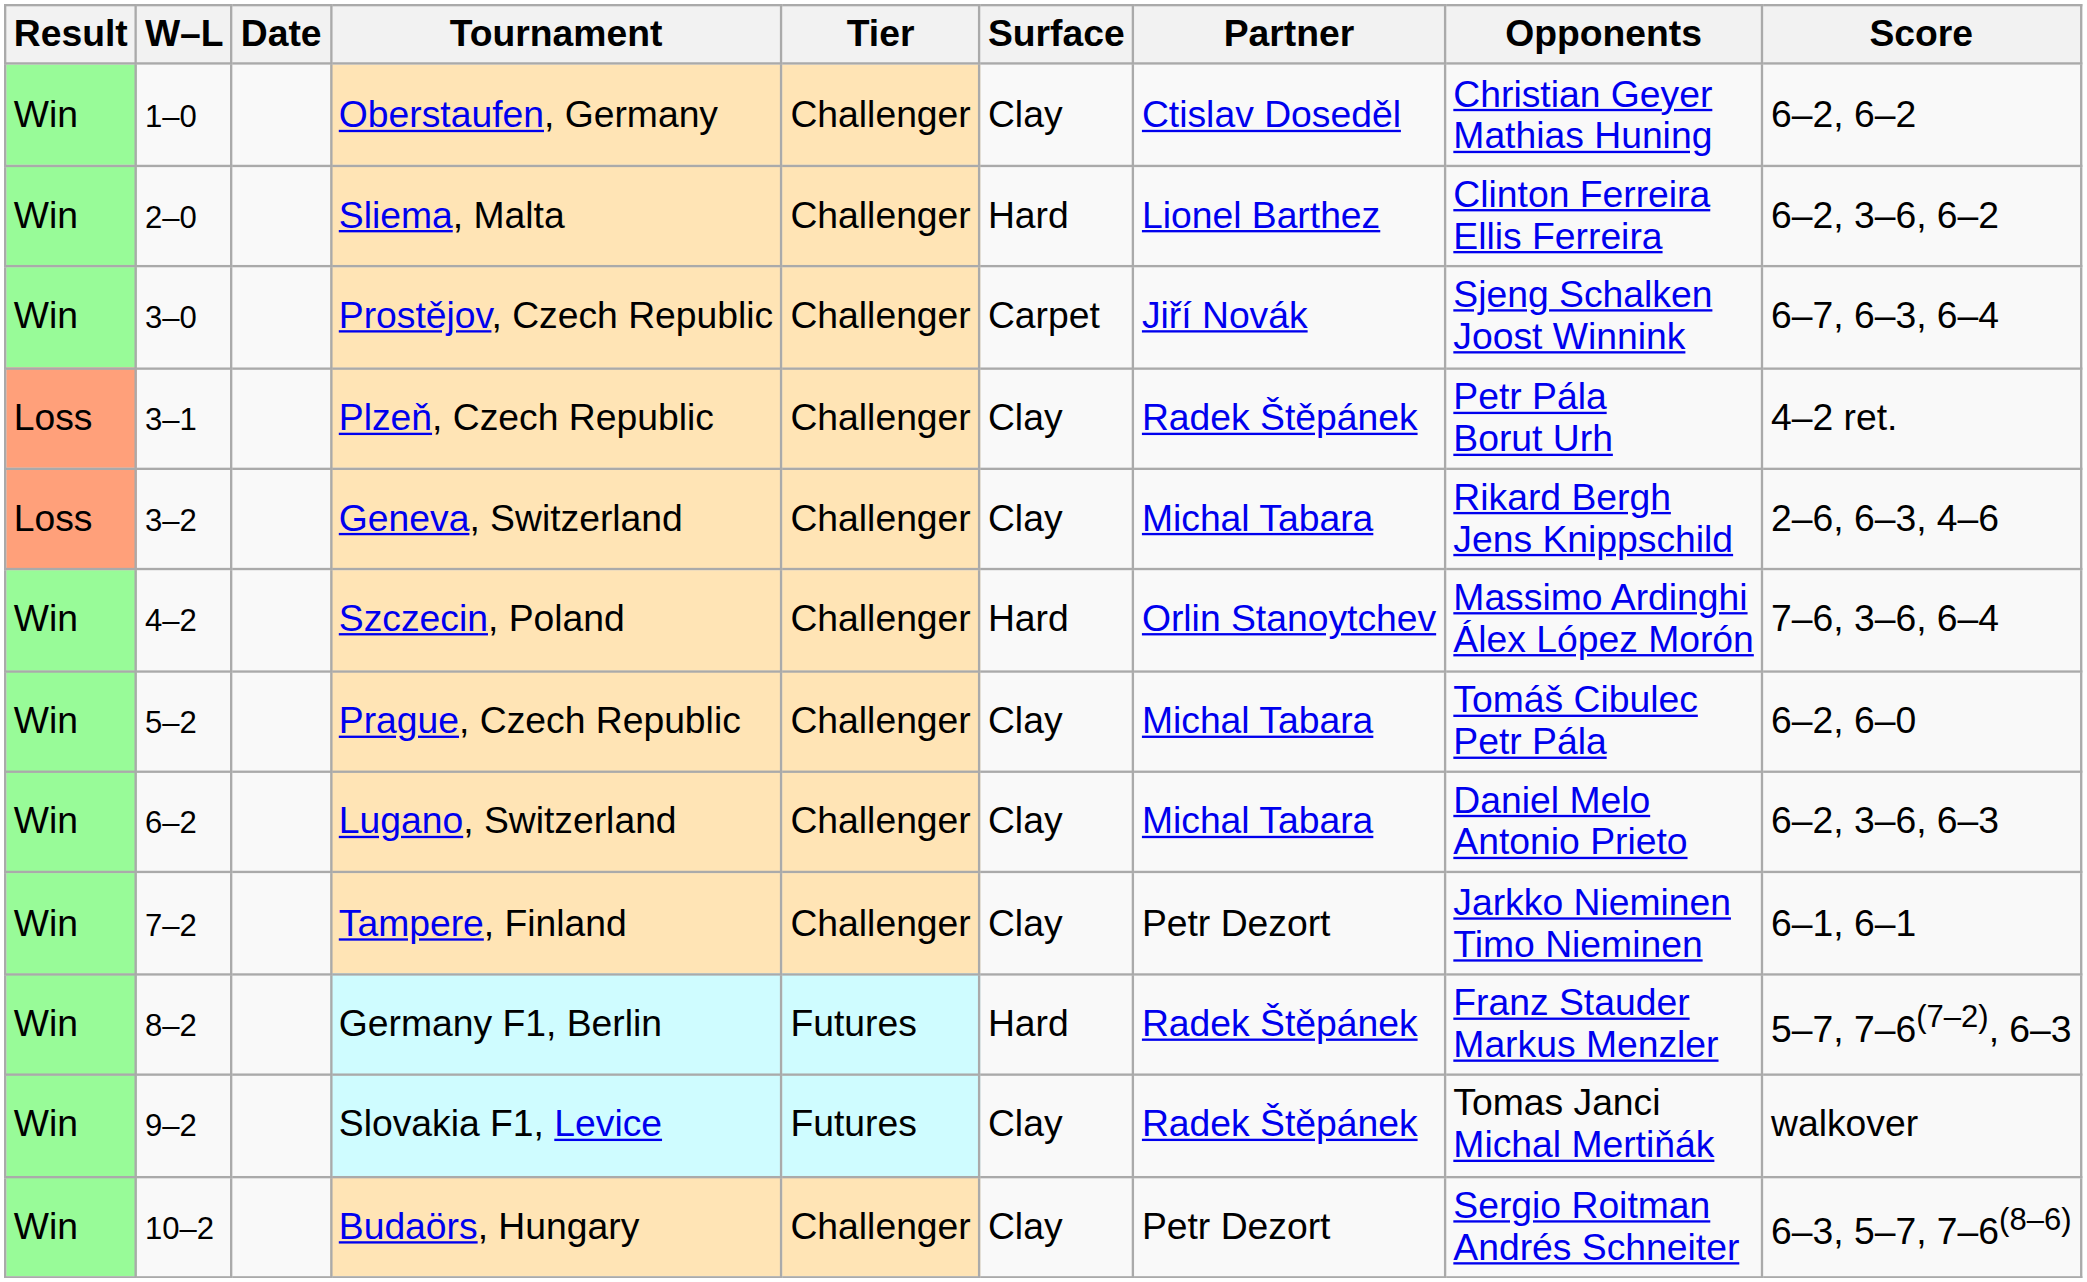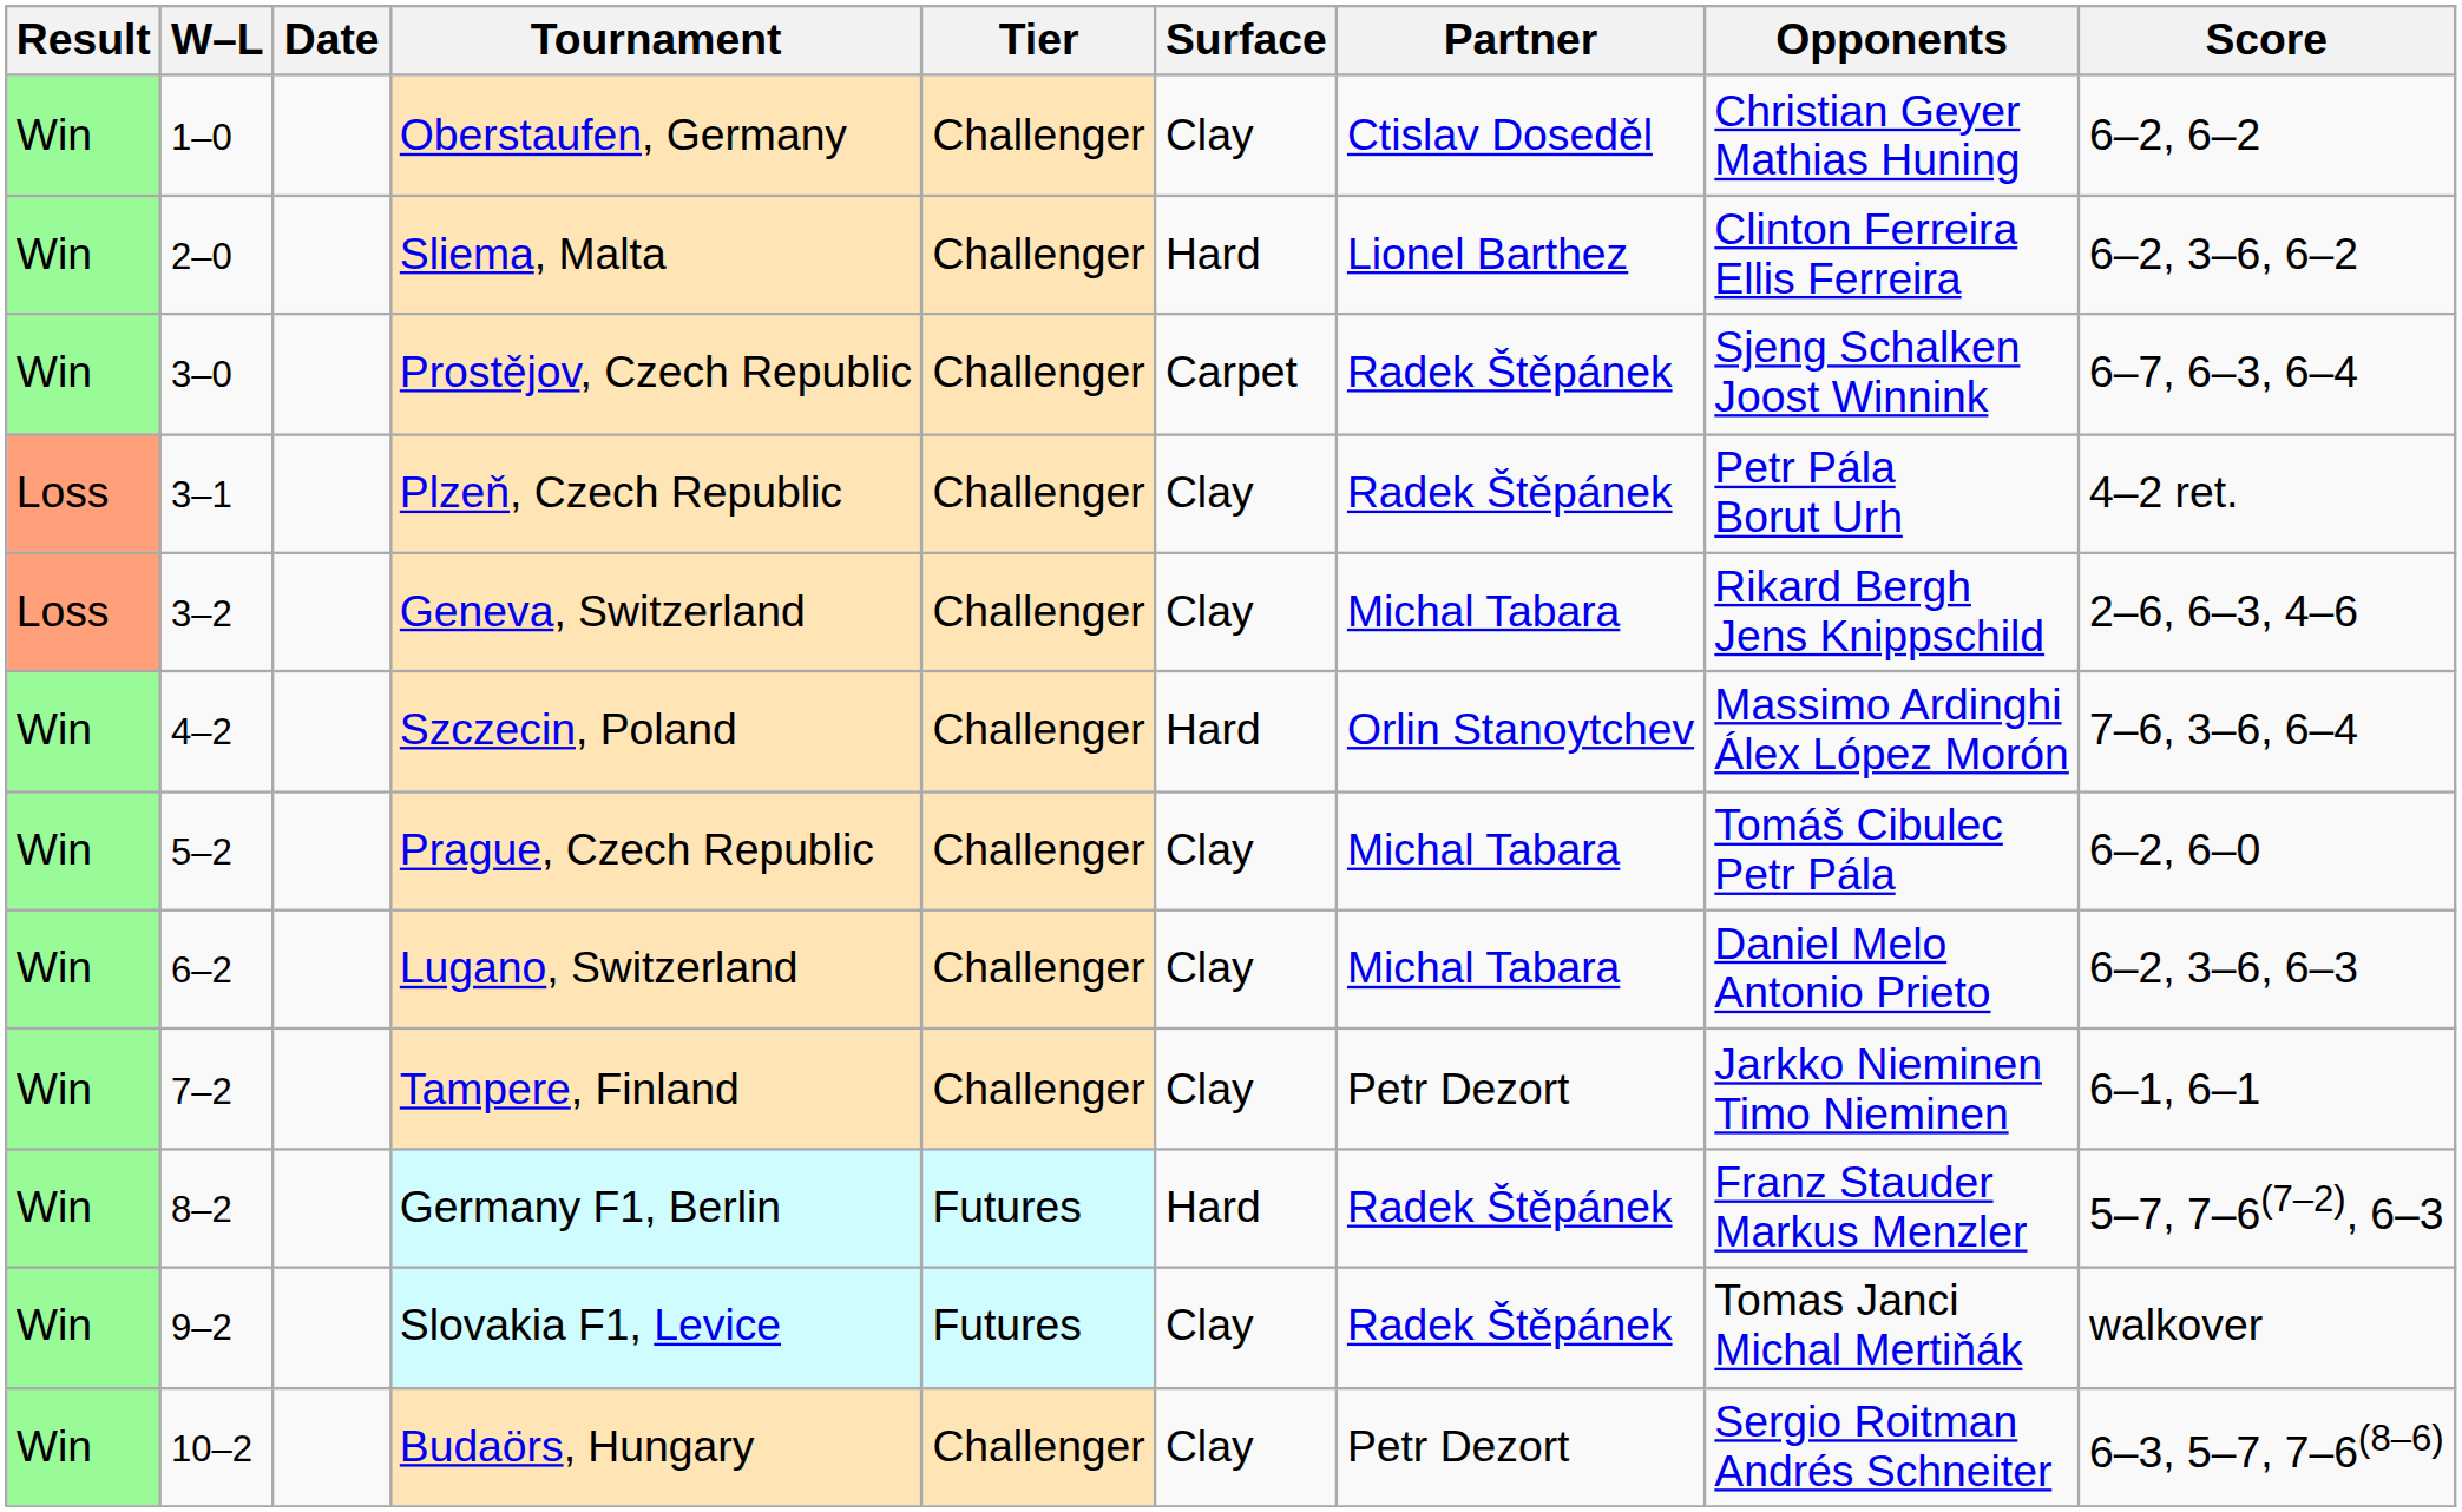Prostějov, Czech Republic | Partner: Jiří Novák -> Radek Štěpánek
